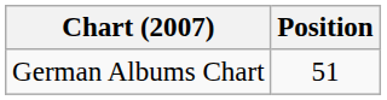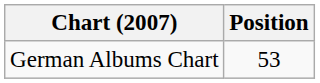German Albums Chart | Position: 51 -> 53
